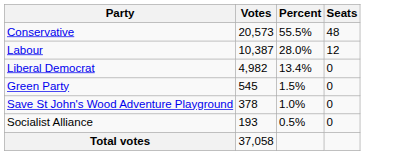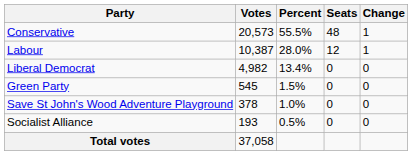+ column: Change | 1 | 1 | 0 | 0 | 0 | 0
